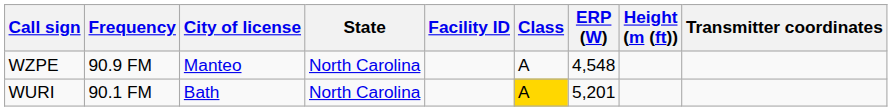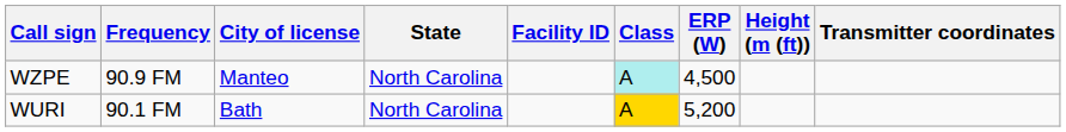WZPE | Class: no background -> paleturquoise background
WZPE | ERP (W): 4,548 -> 4,500
WURI | ERP (W): 5,201 -> 5,200
